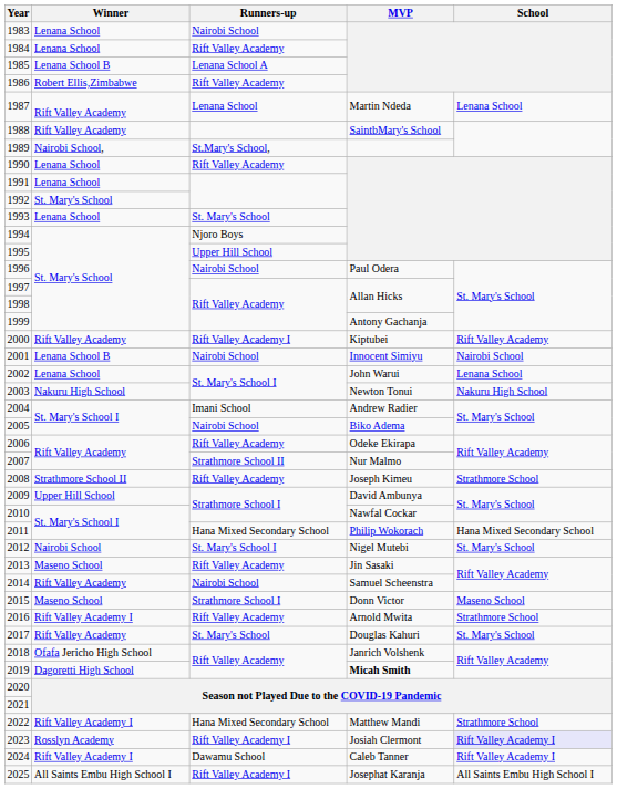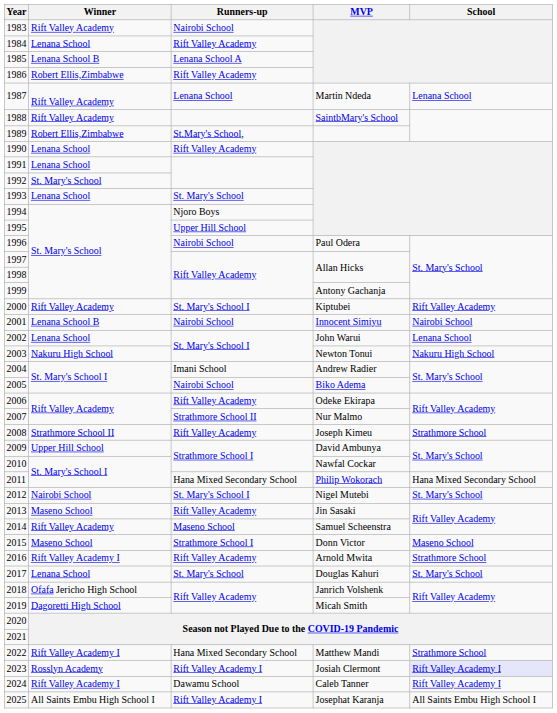1983 | Winner: Lenana School -> Rift Valley Academy
1989 | Winner: Nairobi School, -> Robert Ellis,Zimbabwe
2000 | Runners-up: Rift Valley Academy I -> St. Mary's School I
2014 | Runners-up: Nairobi School -> Maseno School
2017 | Winner: Rift Valley Academy -> Lenana School
2019 | MVP: bold -> normal
